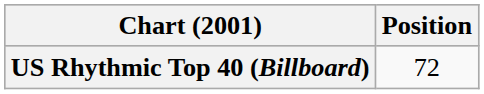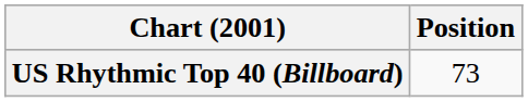US Rhythmic Top 40 (Billboard) | Position: 72 -> 73
